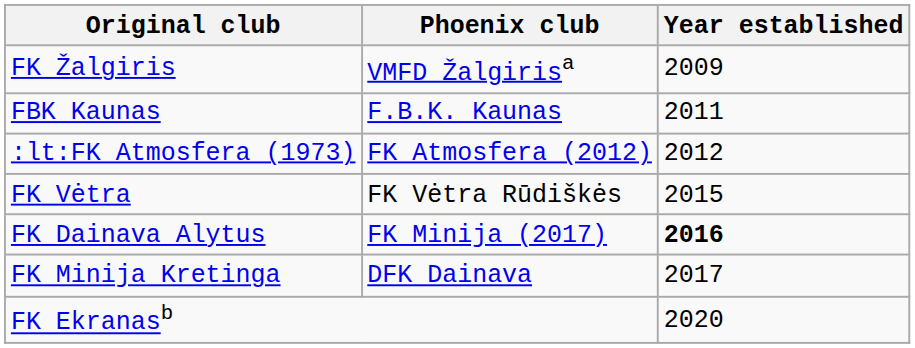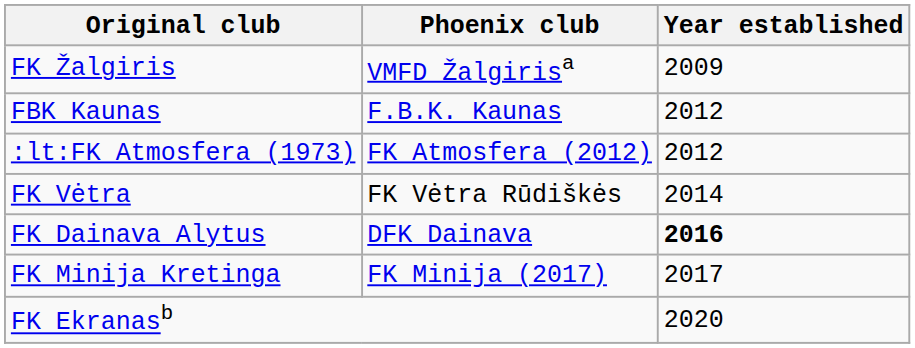FBK Kaunas | Year established: 2011 -> 2012
FK Vėtra | Year established: 2015 -> 2014
FK Dainava Alytus | Phoenix club: FK Minija (2017) -> DFK Dainava
FK Minija Kretinga | Phoenix club: DFK Dainava -> FK Minija (2017)
